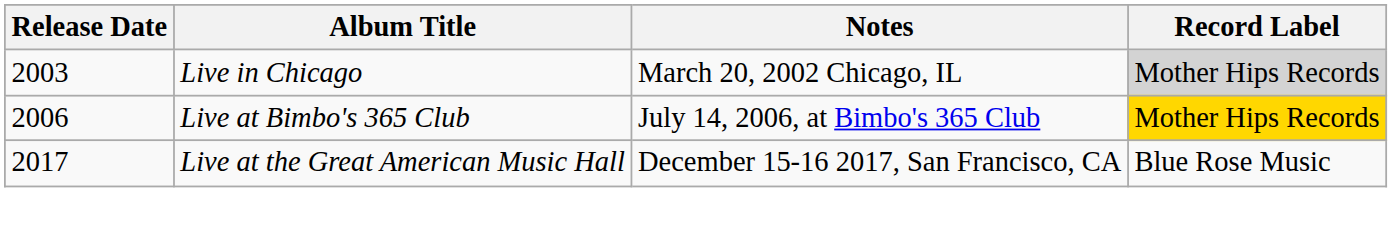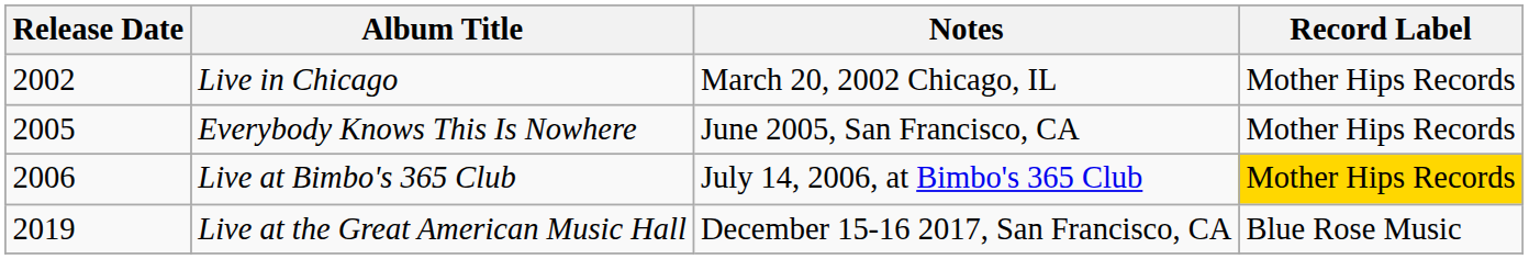Live in Chicago | Release Date: 2003 -> 2002
Live in Chicago | Record Label: lightgrey background -> no background
+ row: 2005 | Everybody Knows This Is Nowhere | June 2005, San Francisco, CA | Mother Hips Records
Live at the Great American Music Hall | Release Date: 2017 -> 2019
